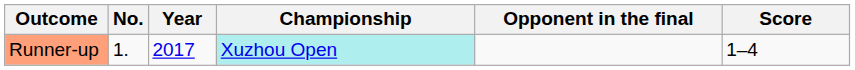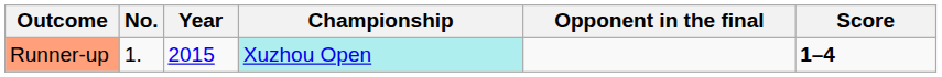Runner-up | Year: 2017 -> 2015
Runner-up | Score: normal -> bold
